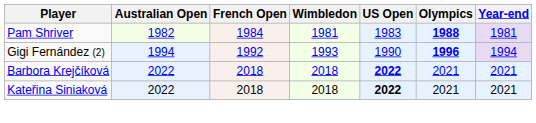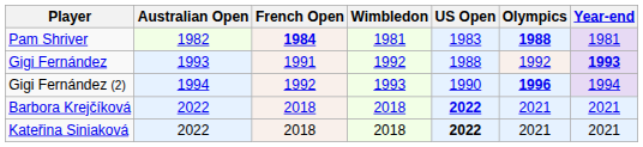Pam Shriver | French Open: normal -> bold
+ row: Gigi Fernández | 1993 | 1991 | 1992 | 1988 | 1992 | 1993
